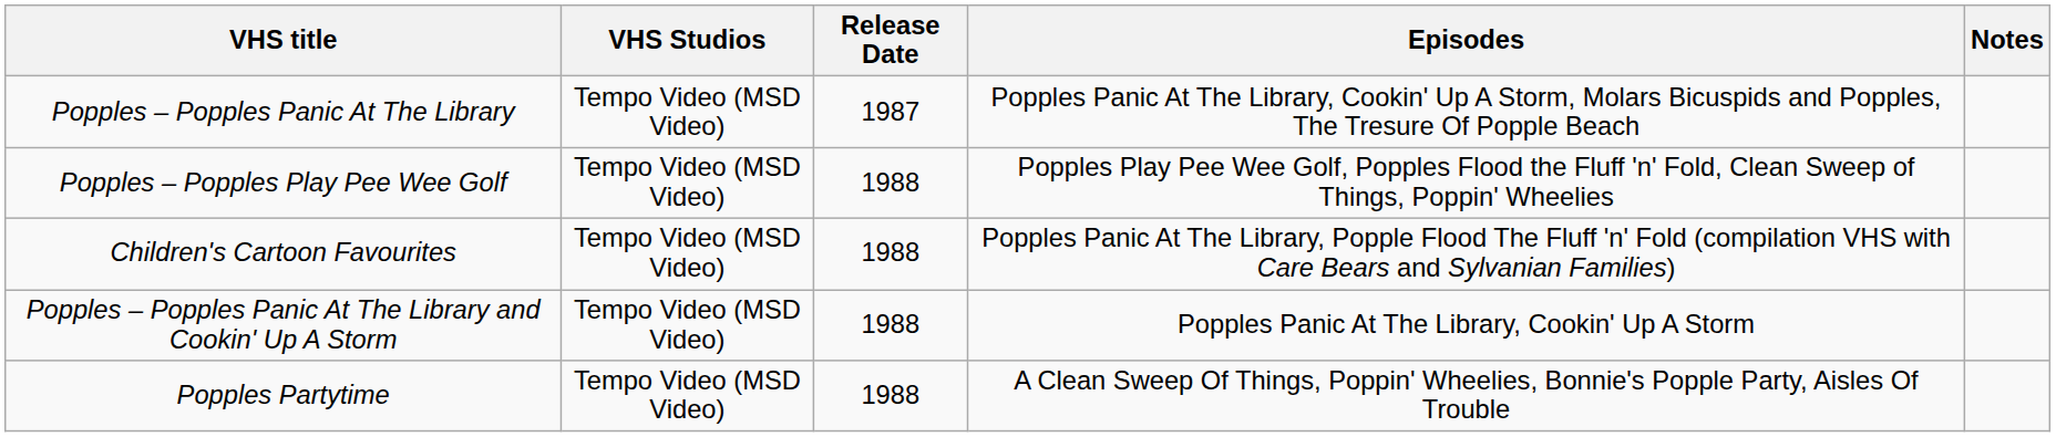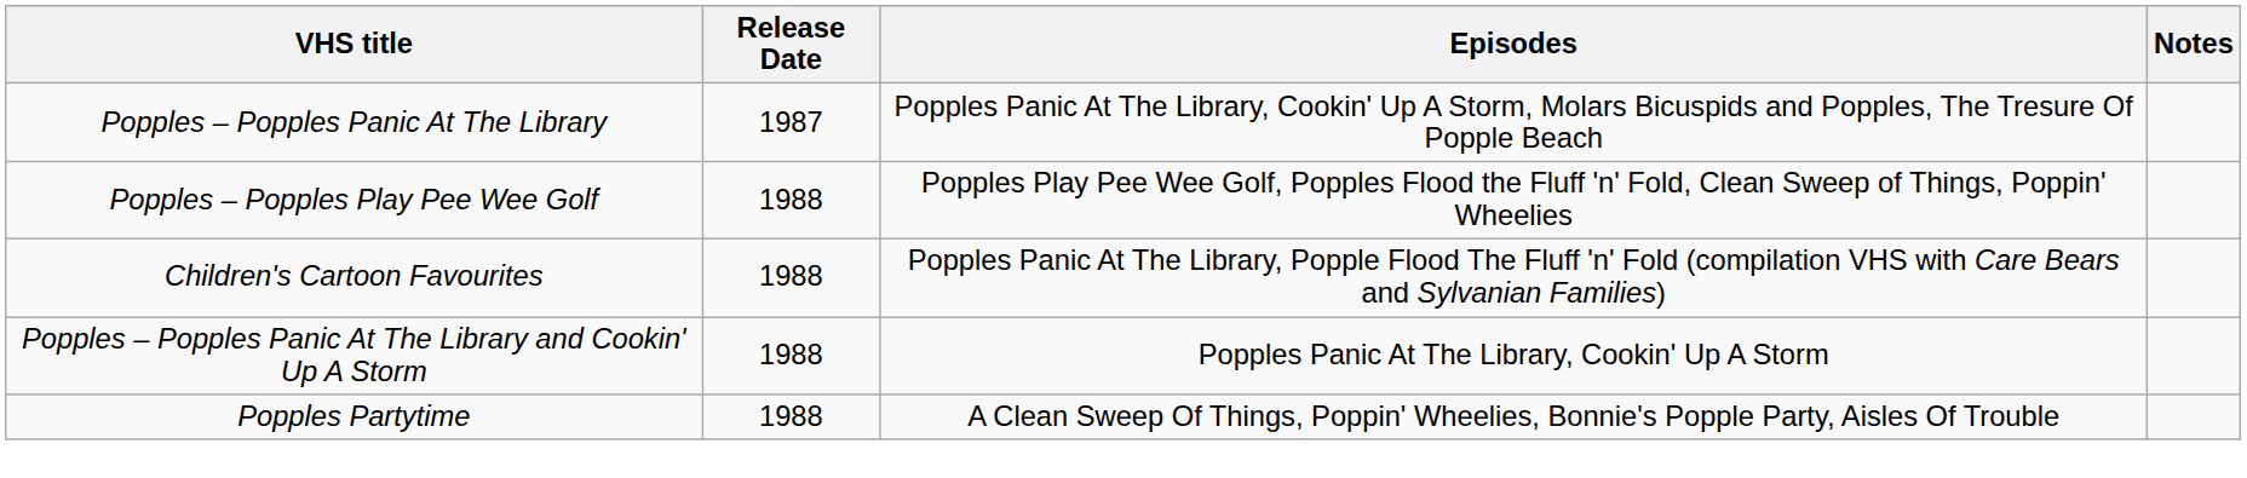- column: VHS Studios | Tempo Video (MSD Video) | Tempo Video (MSD Video) | Tempo Video (MSD Video) | Tempo Video (MSD Video) | Tempo Video (MSD Video)
